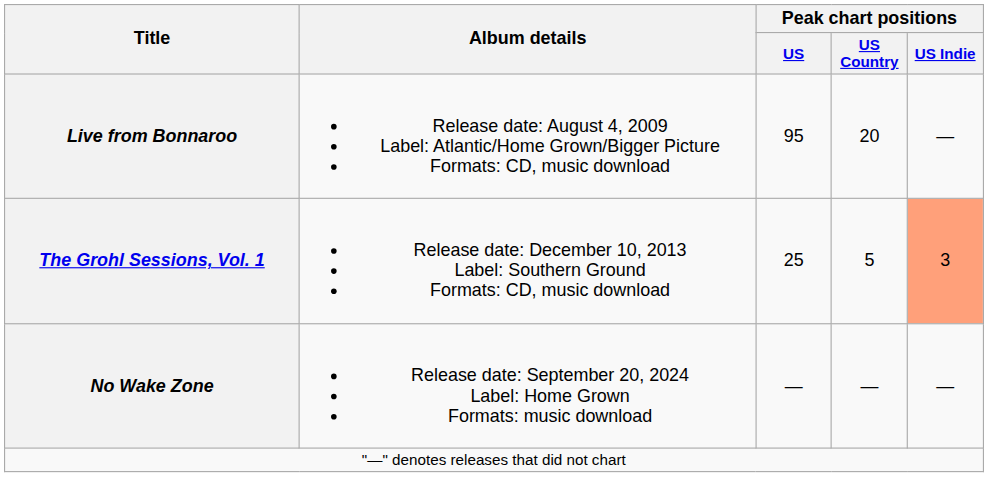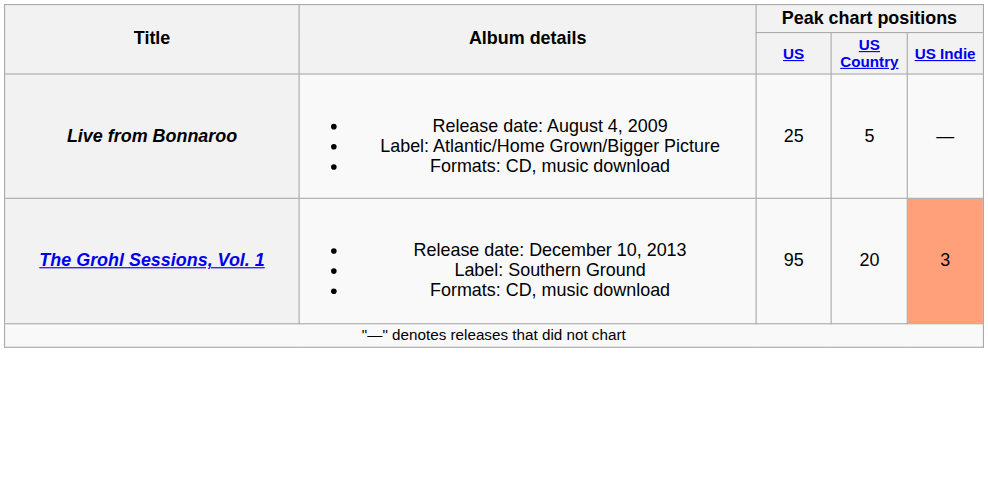Live from Bonnaroo | Peak chart positions / US: 95 -> 25
Live from Bonnaroo | Peak chart positions / US Country: 20 -> 5
The Grohl Sessions, Vol. 1 | Peak chart positions / US: 25 -> 95
The Grohl Sessions, Vol. 1 | Peak chart positions / US Country: 5 -> 20
- row: No Wake Zone | Release date: September 20, 2024 Label: Home Grown Formats: music download | — | — | —
